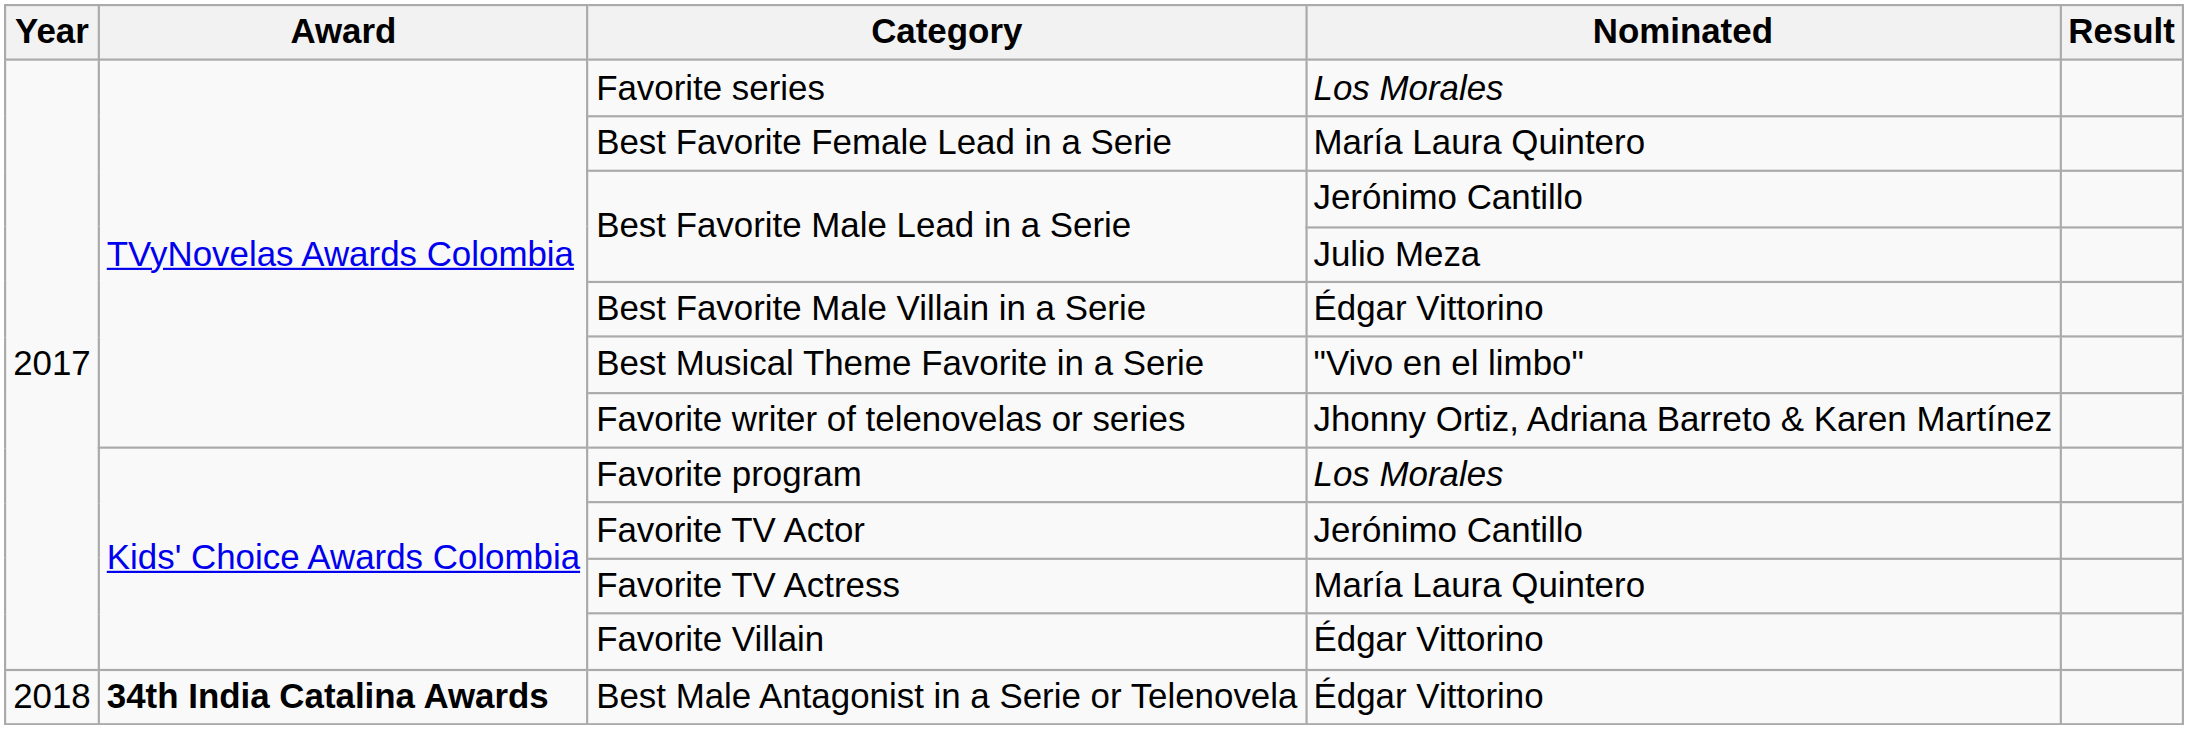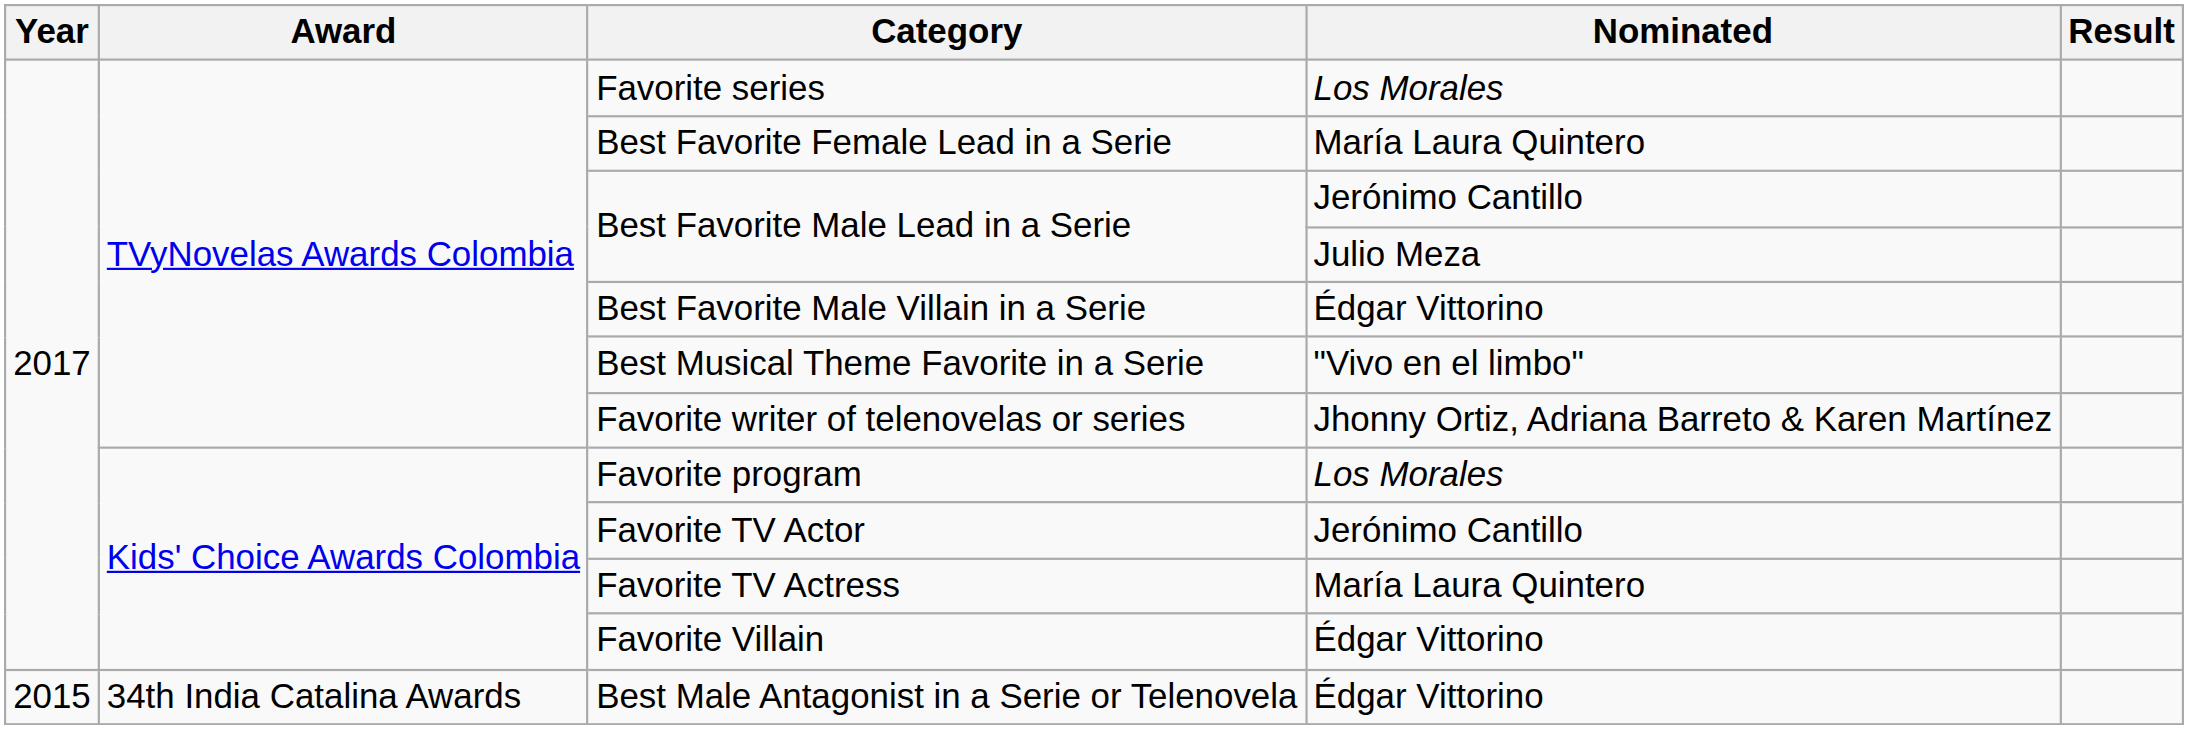Best Male Antagonist in a Serie or Telenovela | Year: 2018 -> 2015
Best Male Antagonist in a Serie or Telenovela | Award: bold -> normal
